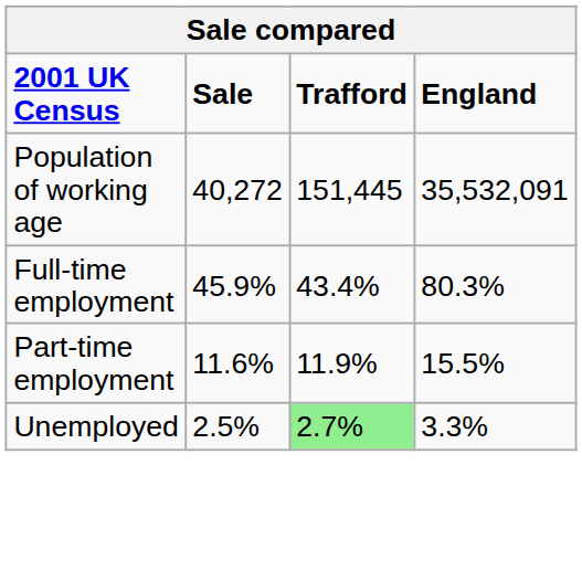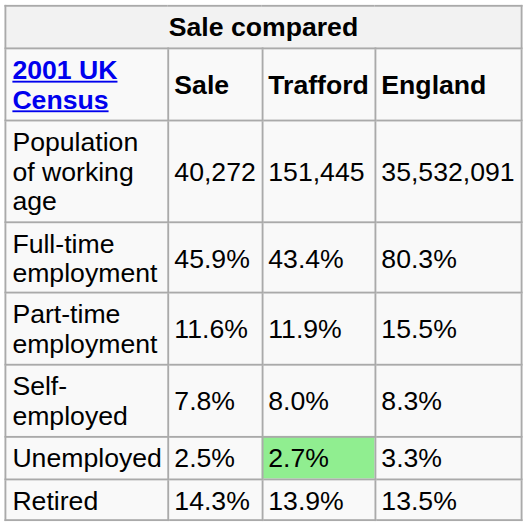+ row: Self-employed | 7.8% | 8.0% | 8.3%
+ row: Retired | 14.3% | 13.9% | 13.5%
